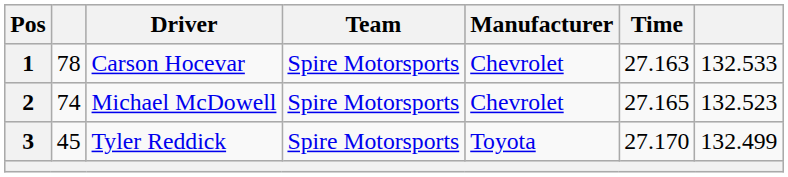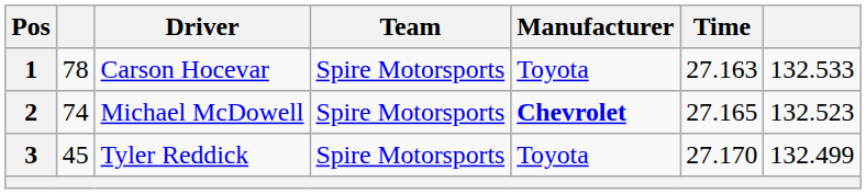1 | Manufacturer: Chevrolet -> Toyota
2 | Manufacturer: normal -> bold
